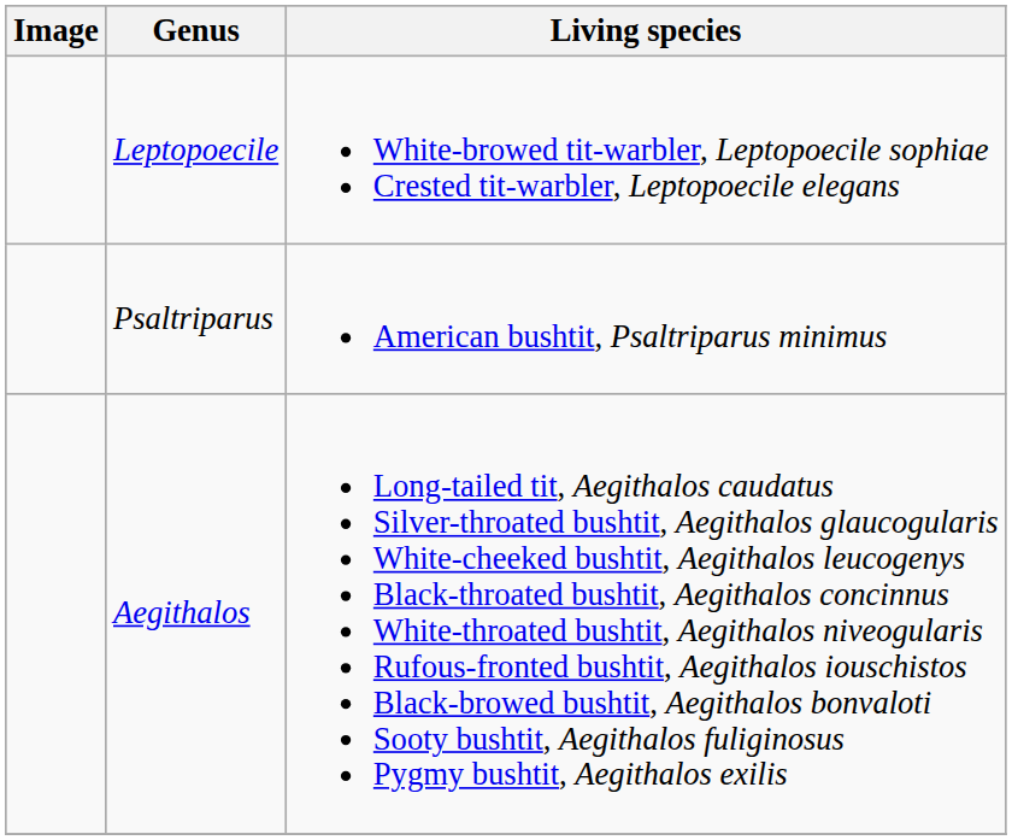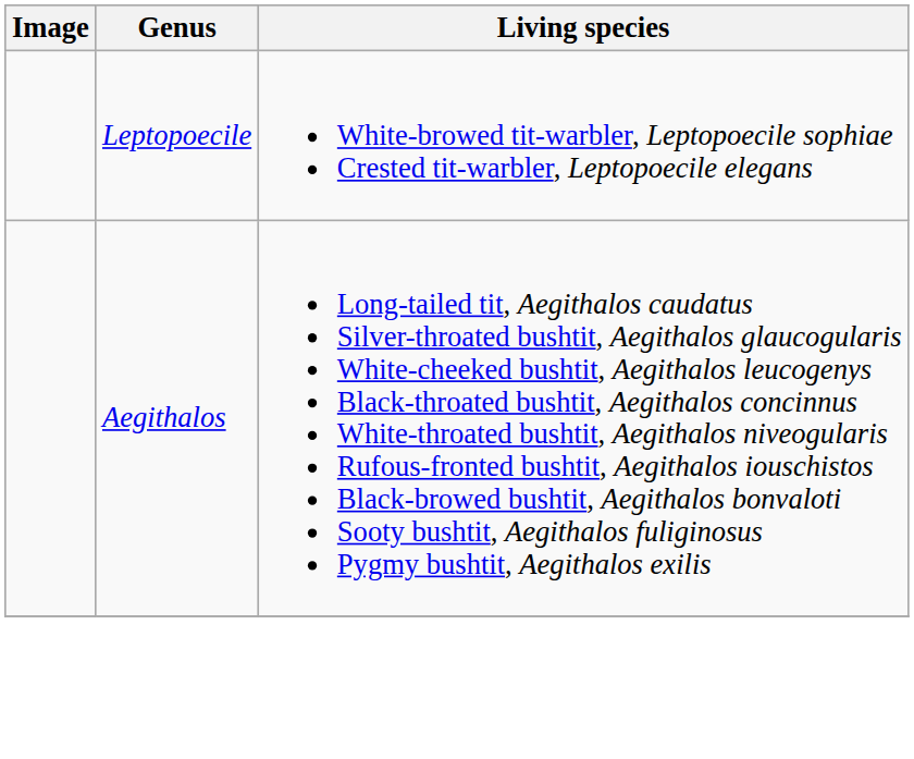- row: Psaltriparus | American bushtit, Psaltriparus minimus
